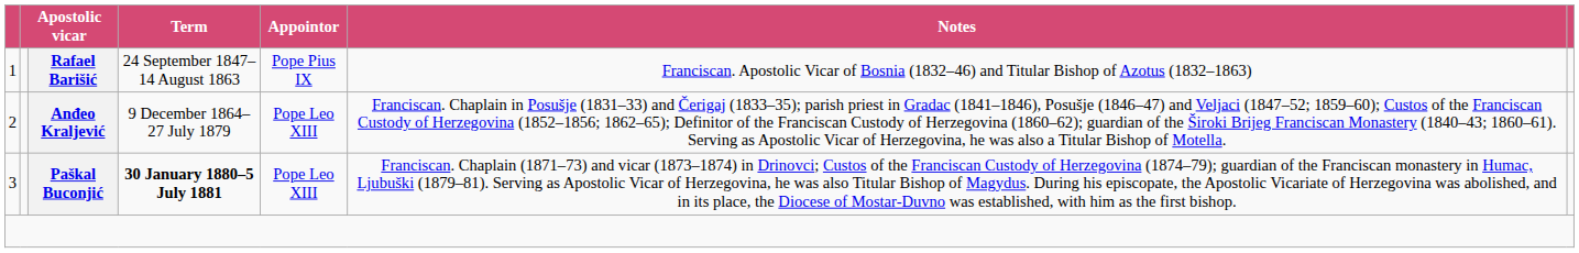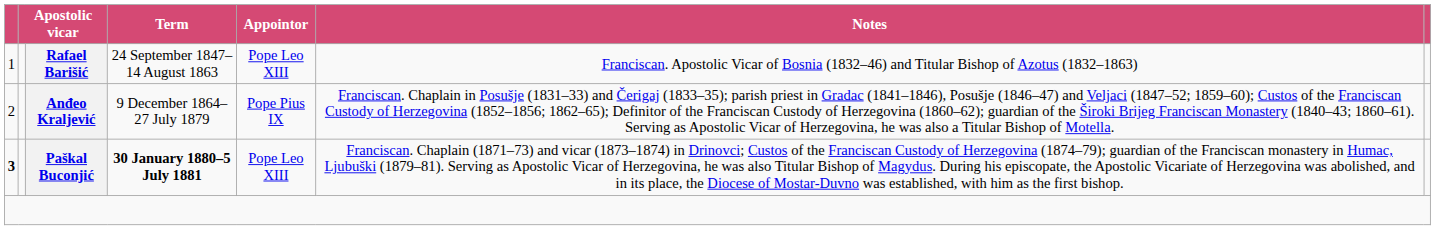Rafael Barišić | Appointor: Pope Pius IX -> Pope Leo XIII
Anđeo Kraljević | Appointor: Pope Leo XIII -> Pope Pius IX
Paškal Buconjić | column 1: normal -> bold
